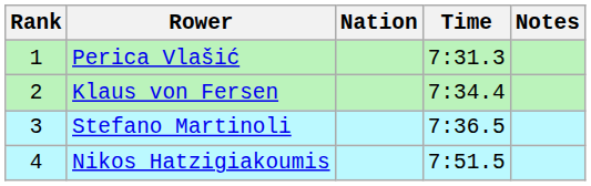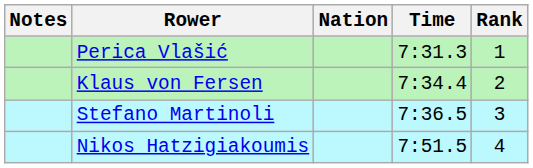columns swapped: Rank <-> Notes
